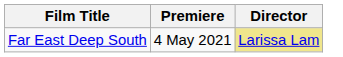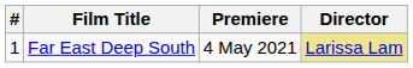+ column: # | 1
